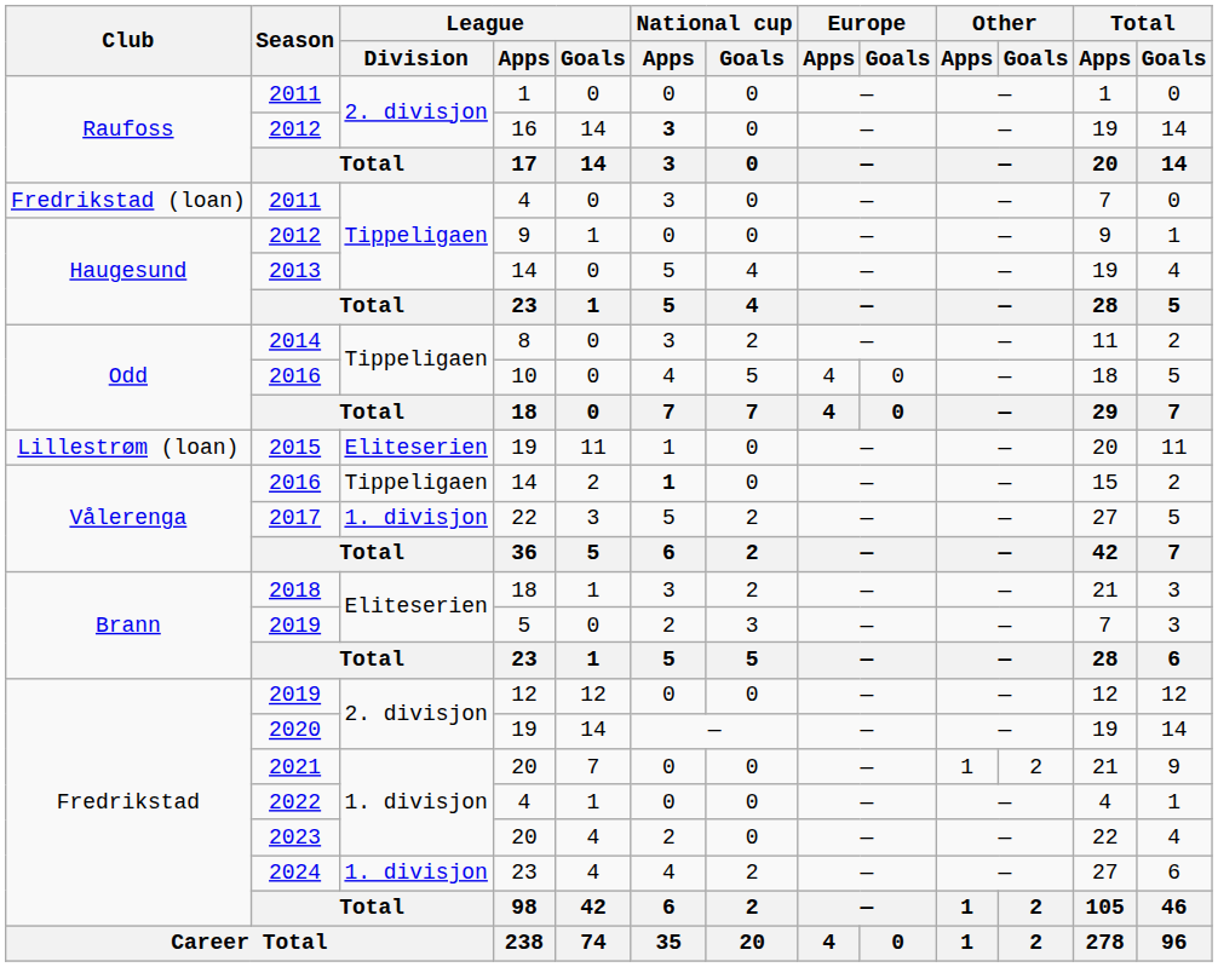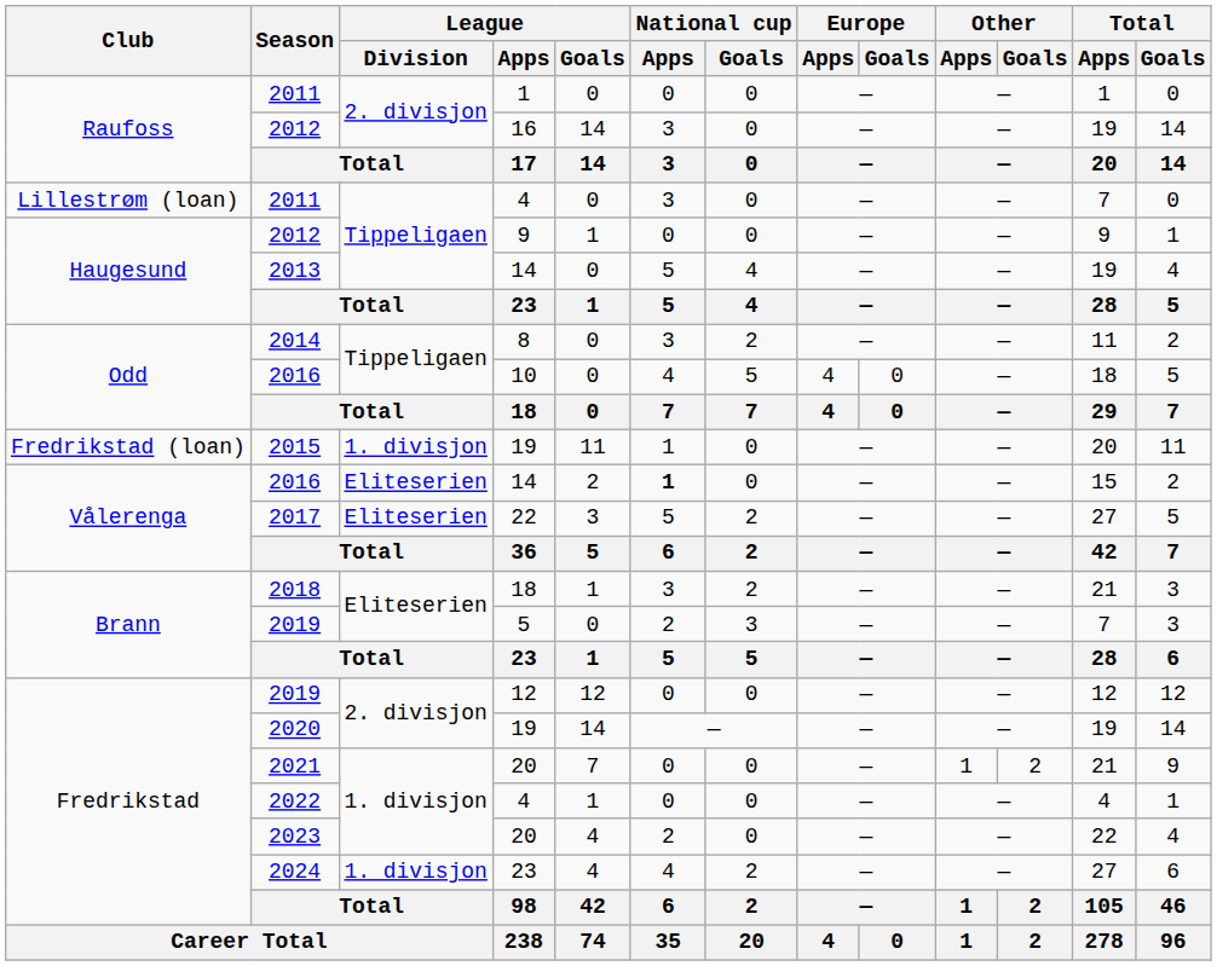2012 / 16 | National cup / Apps: bold -> normal
2011 / 4 | Club: Fredrikstad (loan) -> Lillestrøm (loan)
2015 | Club: Lillestrøm (loan) -> Fredrikstad (loan)
2015 | League / Division: Eliteserien -> 1. divisjon
2016 / 14 | League / Division: Tippeligaen -> Eliteserien
2017 | League / Division: 1. divisjon -> Eliteserien
